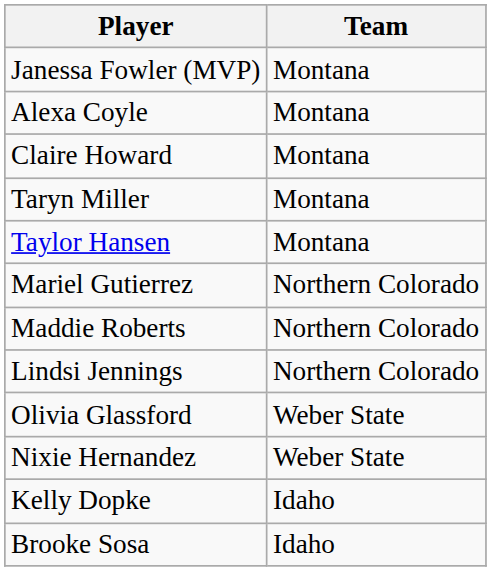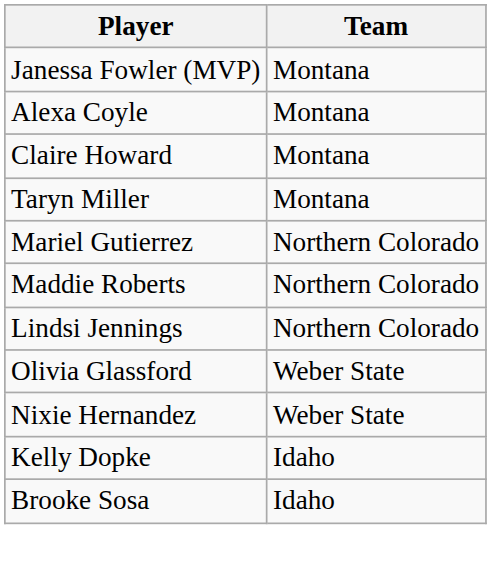- row: Taylor Hansen | Montana
